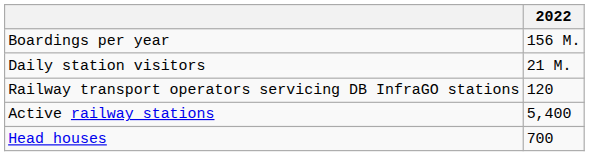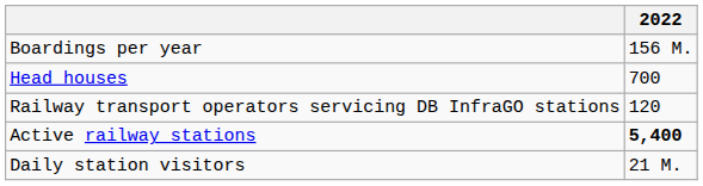rows swapped: Daily station visitors <-> Head houses
Active railway stations | 2022: normal -> bold
